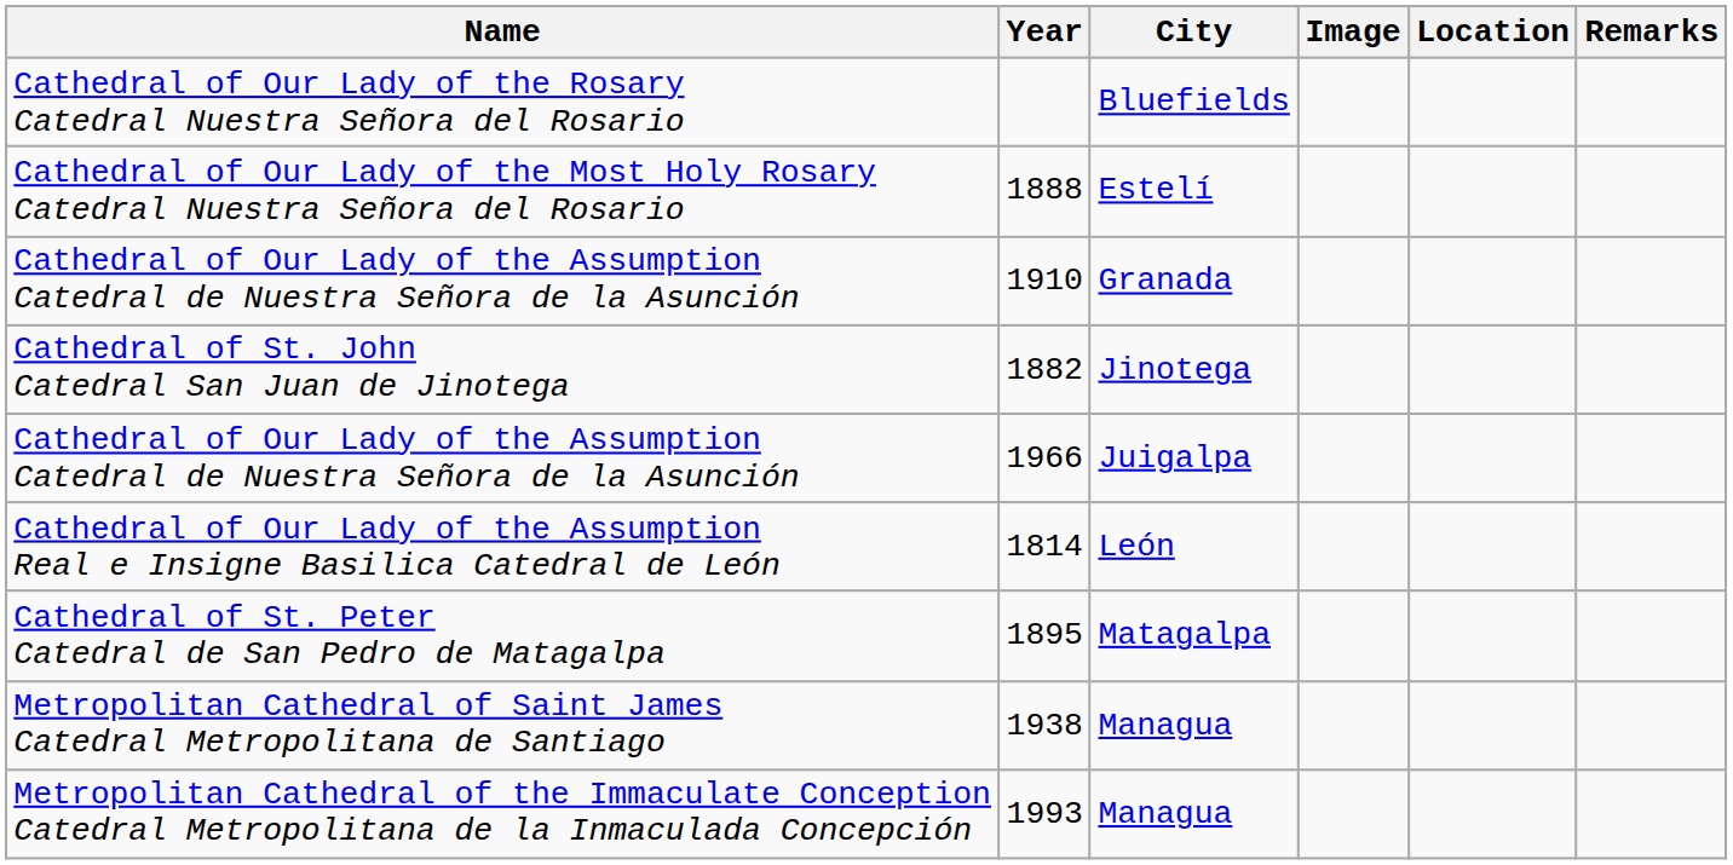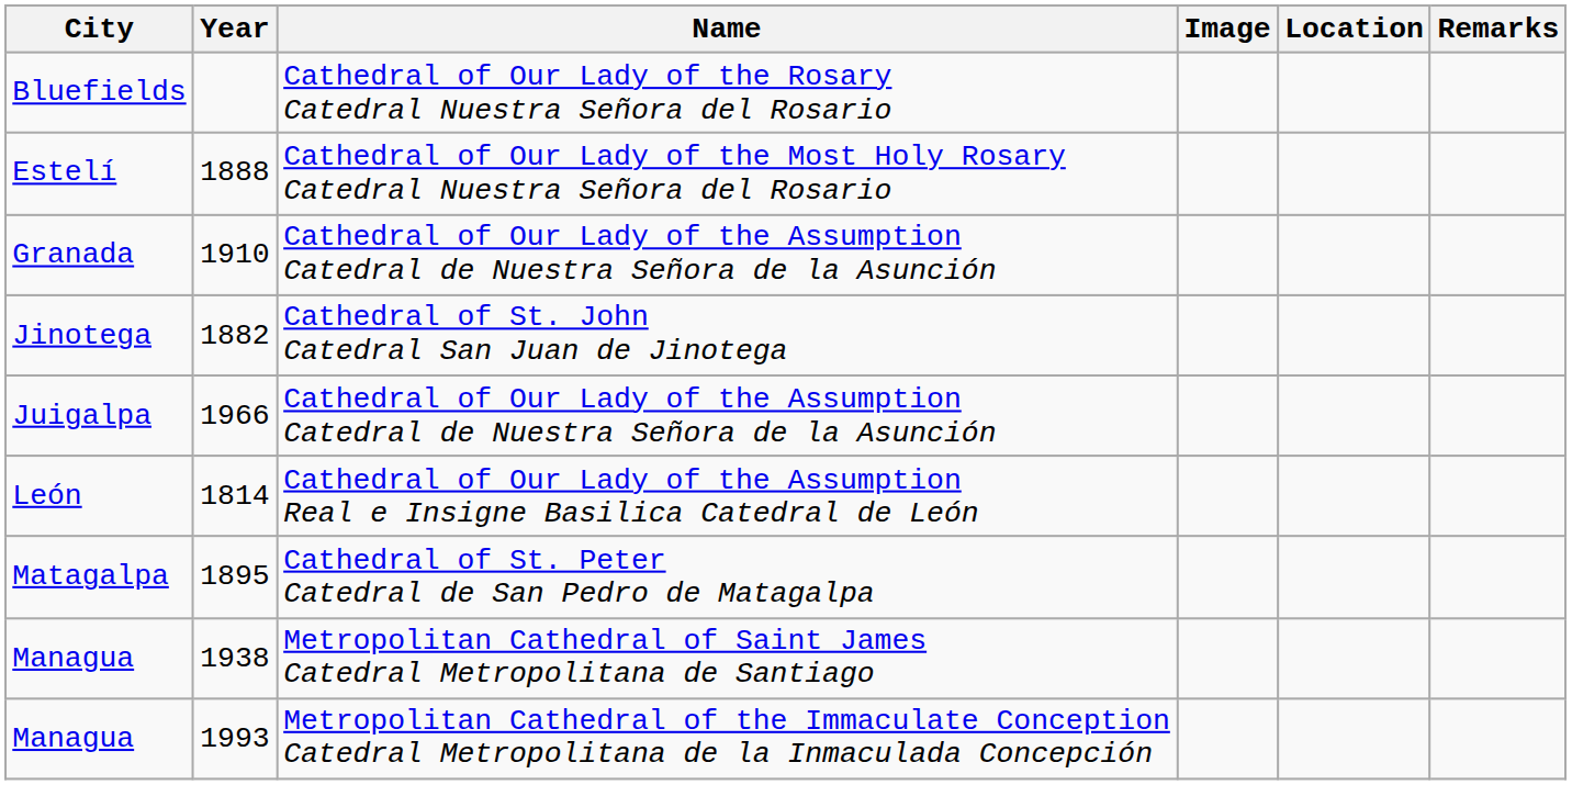columns swapped: Name <-> City
